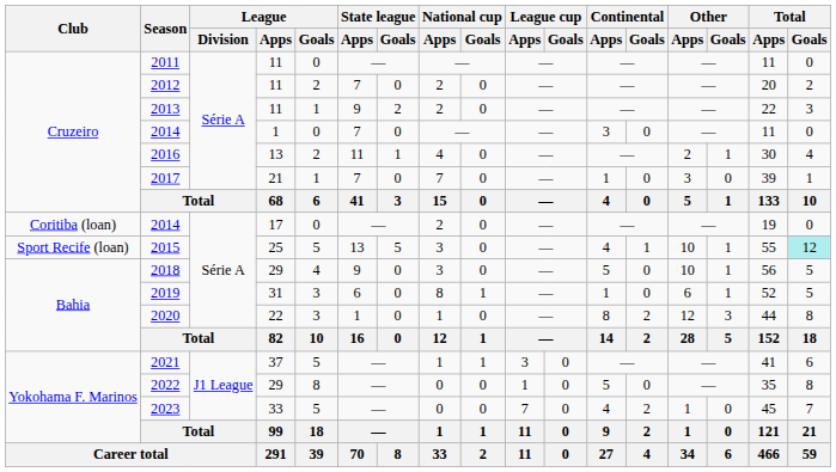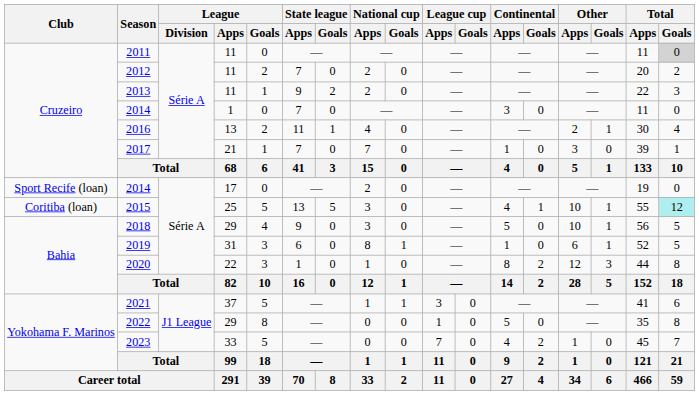2011 | Total / Goals: no background -> lightgrey background
2014 / 17 | Club: Coritiba (loan) -> Sport Recife (loan)
2015 | Club: Sport Recife (loan) -> Coritiba (loan)
